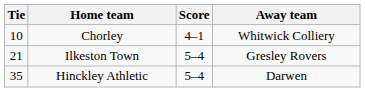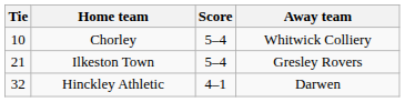Chorley | Score: 4–1 -> 5–4
Hinckley Athletic | Tie: 35 -> 32
Hinckley Athletic | Score: 5–4 -> 4–1
